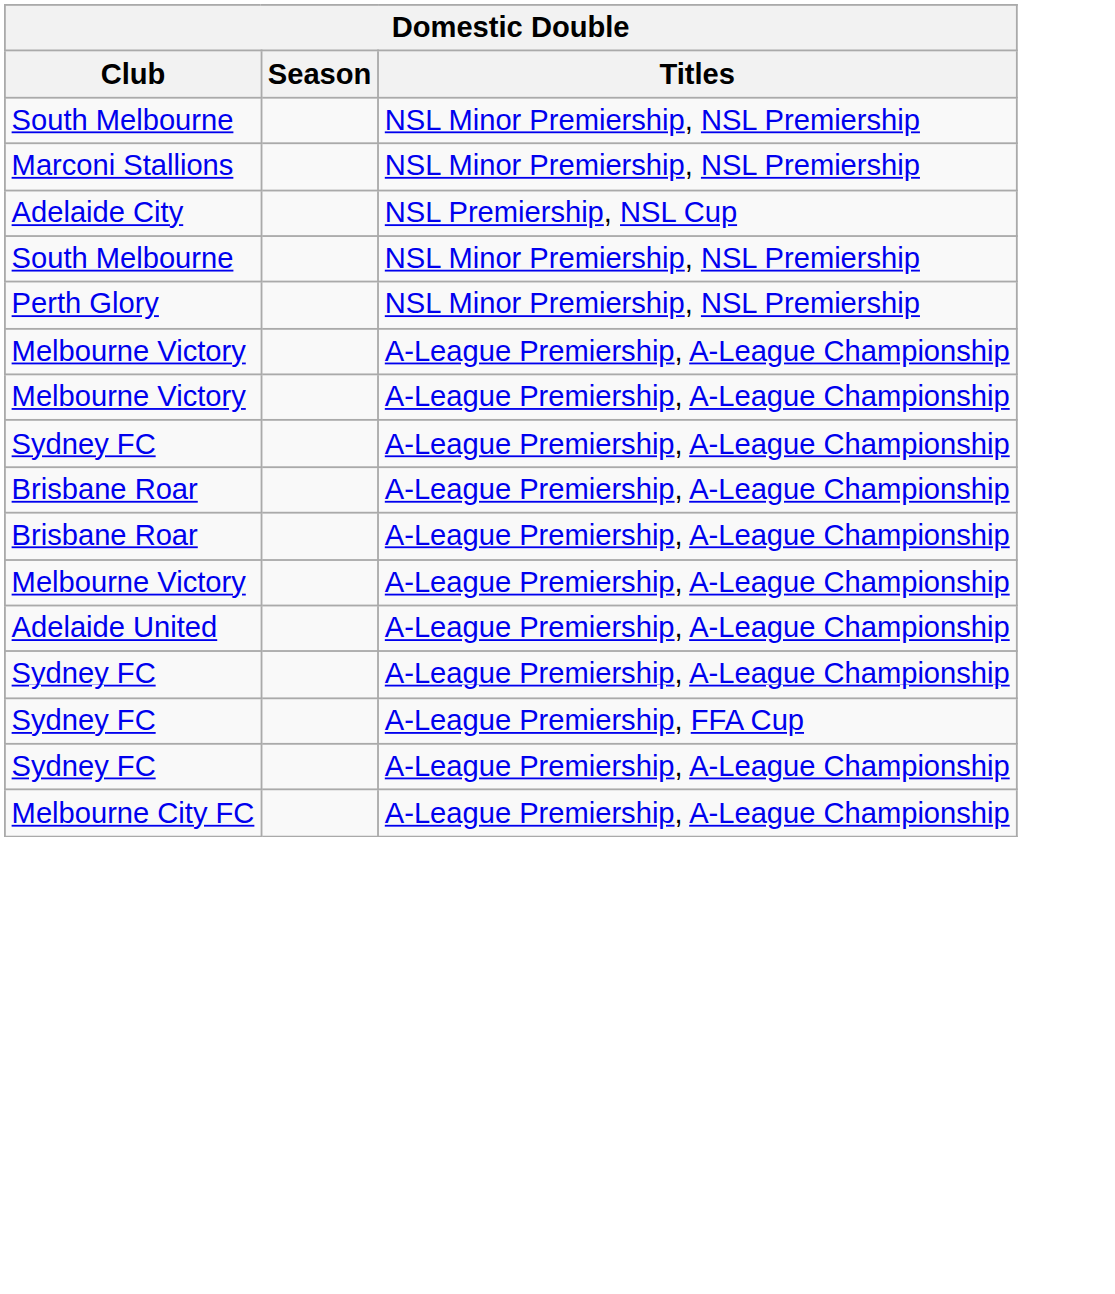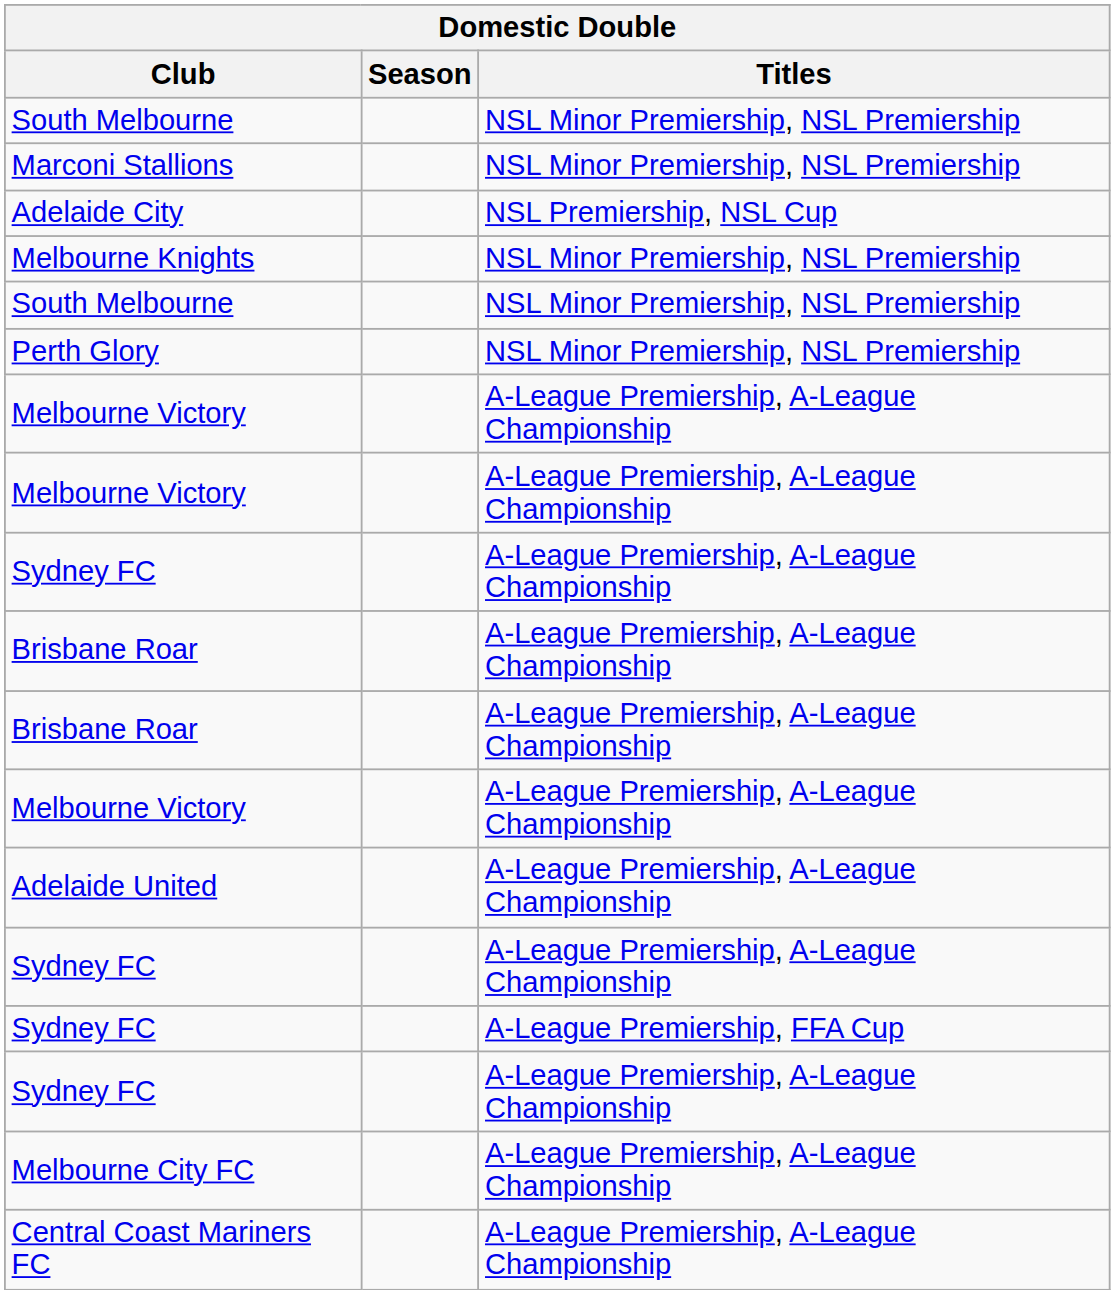+ row: Melbourne Knights | NSL Minor Premiership, NSL Premiership
+ row: Central Coast Mariners FC | A-League Premiership, A-League Championship
